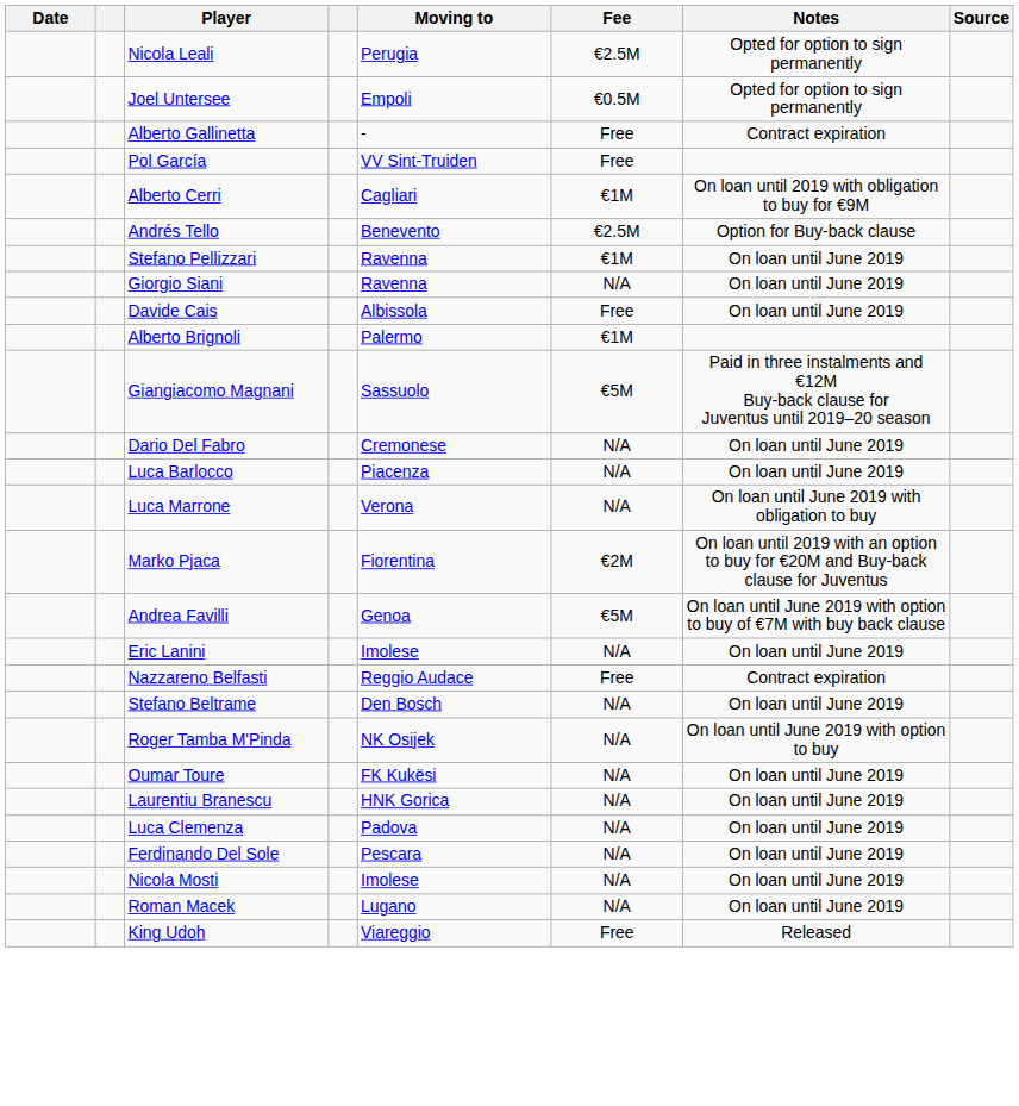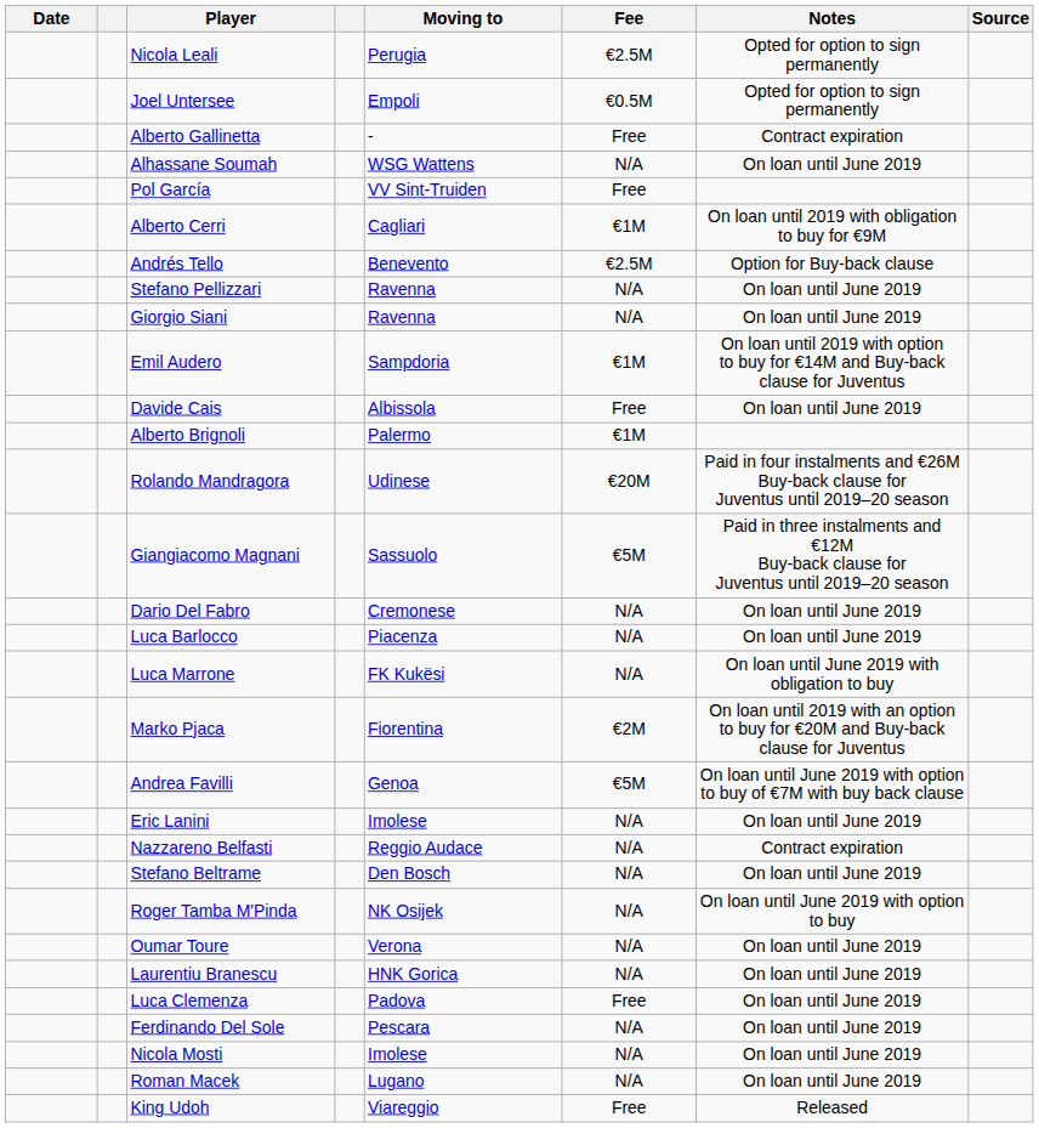+ row: Alhassane Soumah | WSG Wattens | N/A | On loan until June 2019
Stefano Pellizzari | Fee: €1M -> N/A
+ row: Emil Audero | Sampdoria | €1M | On loan until 2019 with option to buy for €14M and Buy-back clause for Juventus
+ row: Rolando Mandragora | Udinese | €20M | Paid in four instalments and €26M Buy-back clause for Juventus until 2019–20 season
Luca Marrone | Moving to: Verona -> FK Kukësi
Nazzareno Belfasti | Fee: Free -> N/A
Oumar Toure | Moving to: FK Kukësi -> Verona
Luca Clemenza | Fee: N/A -> Free
